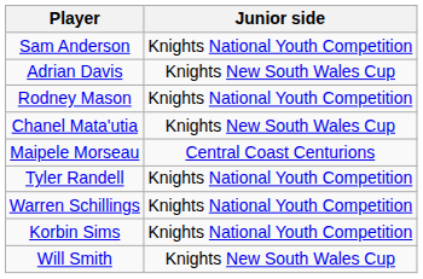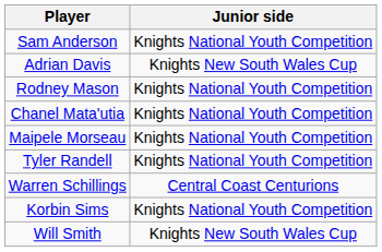Chanel Mata'utia | Junior side: Knights New South Wales Cup -> Knights National Youth Competition
Maipele Morseau | Junior side: Central Coast Centurions -> Knights National Youth Competition
Warren Schillings | Junior side: Knights National Youth Competition -> Central Coast Centurions
